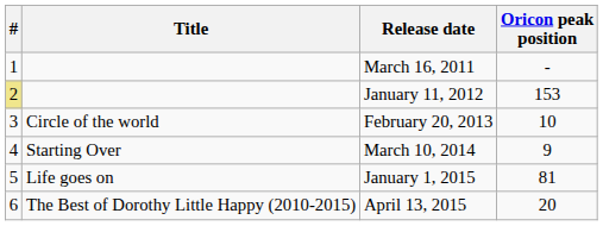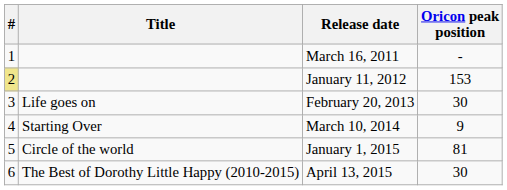February 20, 2013 | Title: Circle of the world -> Life goes on
February 20, 2013 | Oricon peak position: 10 -> 30
January 1, 2015 | Title: Life goes on -> Circle of the world
April 13, 2015 | Oricon peak position: 20 -> 30
